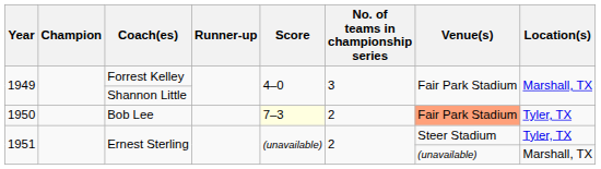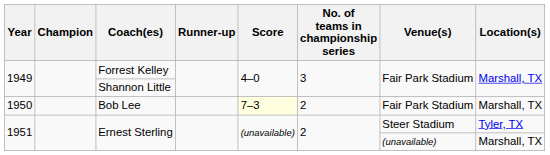Bob Lee | Venue(s): lightsalmon background -> no background
Bob Lee | Location(s): Tyler, TX -> Marshall, TX
